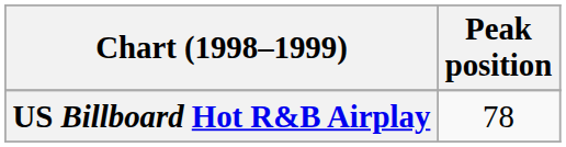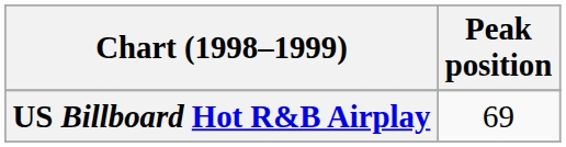US Billboard Hot R&B Airplay | Peak position: 78 -> 69
